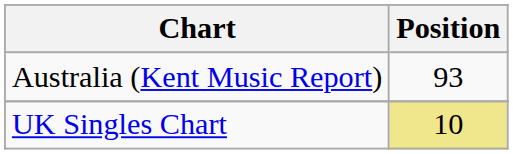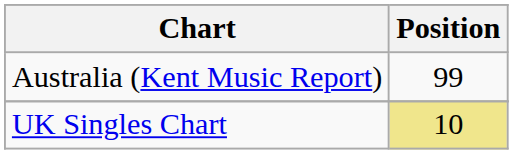Australia (Kent Music Report) | Position: 93 -> 99
